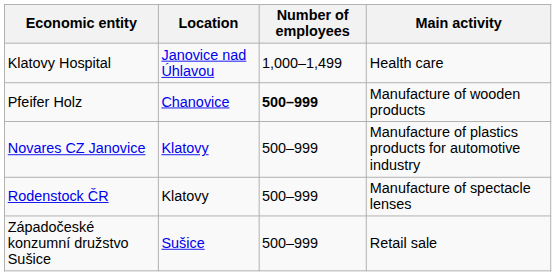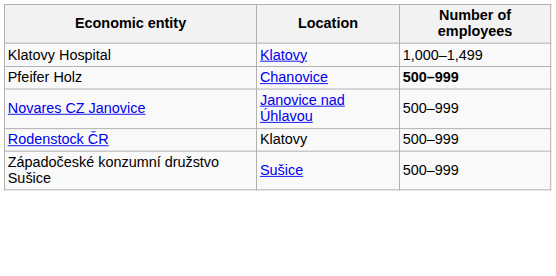- column: Main activity | Health care | Manufacture of wooden products | Manufacture of plastics products for automotive industry | Manufacture of spectacle lenses | Retail sale
Klatovy Hospital | Location: Janovice nad Úhlavou -> Klatovy
Novares CZ Janovice | Location: Klatovy -> Janovice nad Úhlavou
